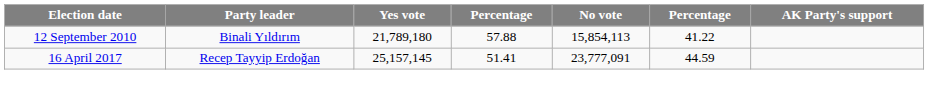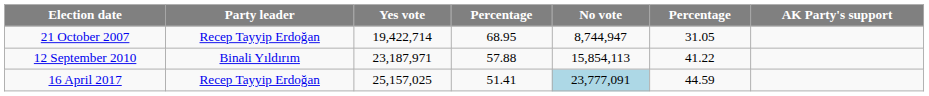+ row: 21 October 2007 | Recep Tayyip Erdoğan | 19,422,714 | 68.95 | 8,744,947 | 31.05
12 September 2010 | Yes vote: 21,789,180 -> 23,187,971
16 April 2017 | Yes vote: 25,157,145 -> 25,157,025
16 April 2017 | No vote: no background -> lightblue background
